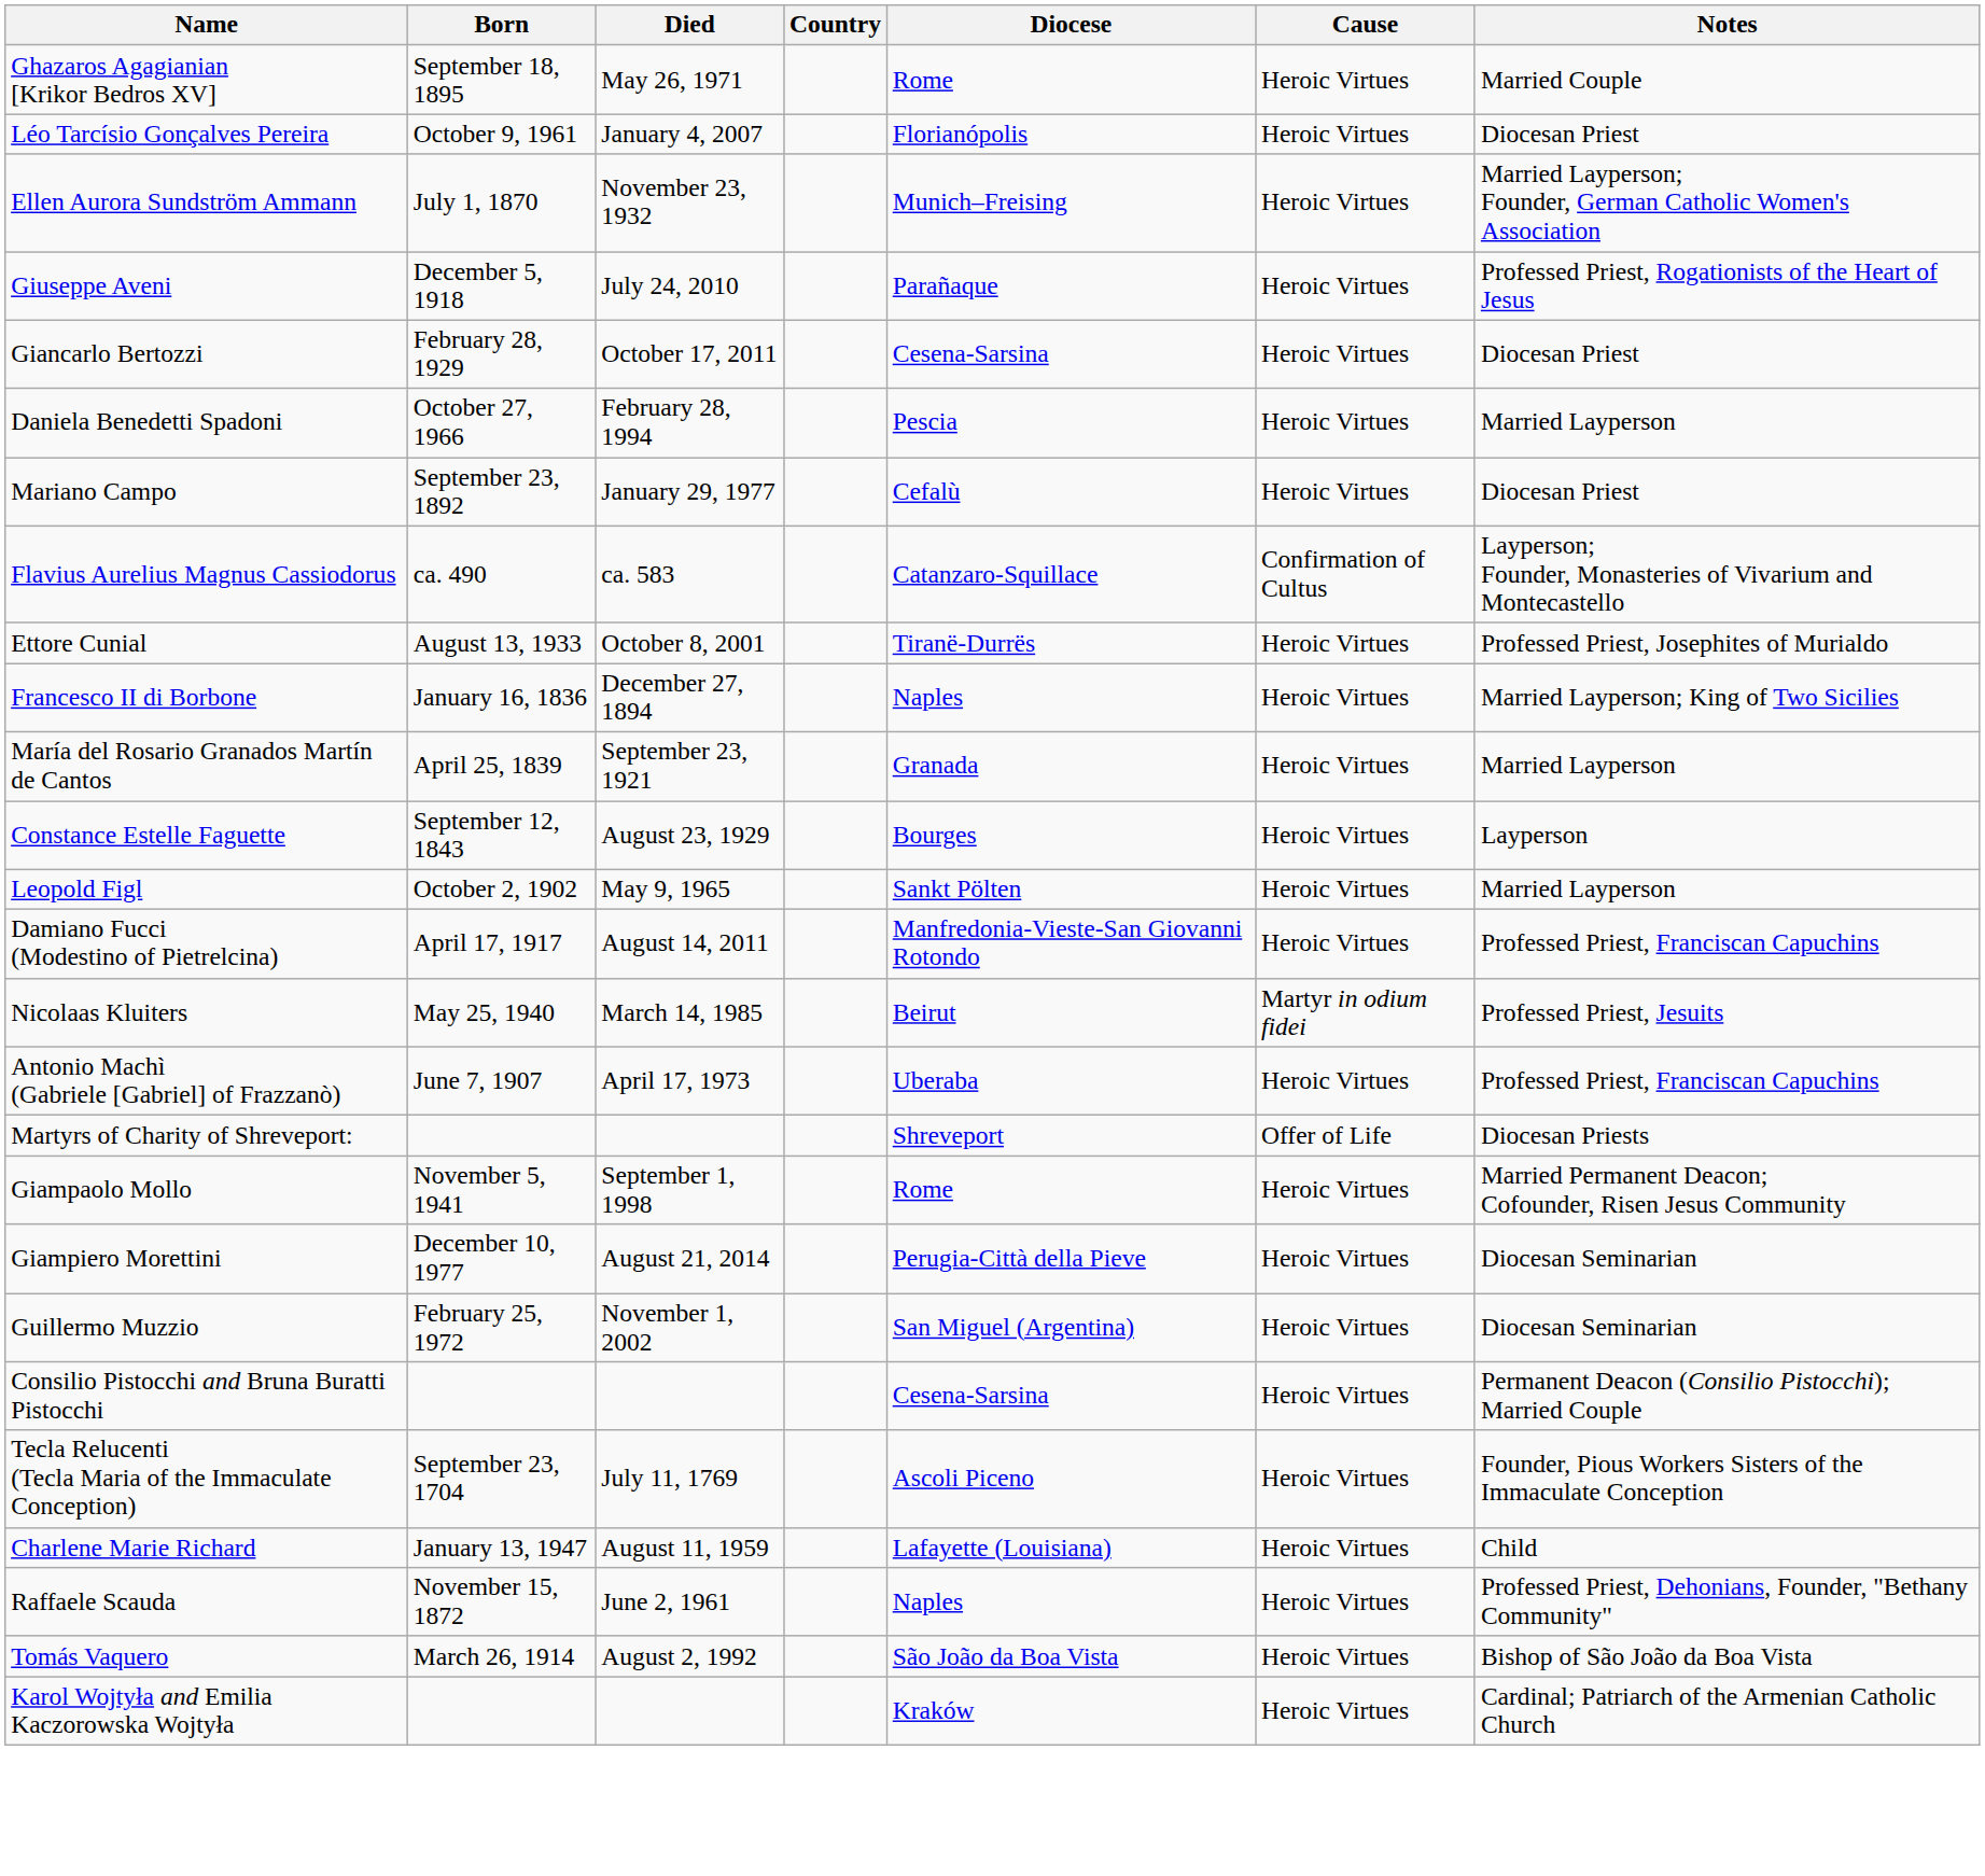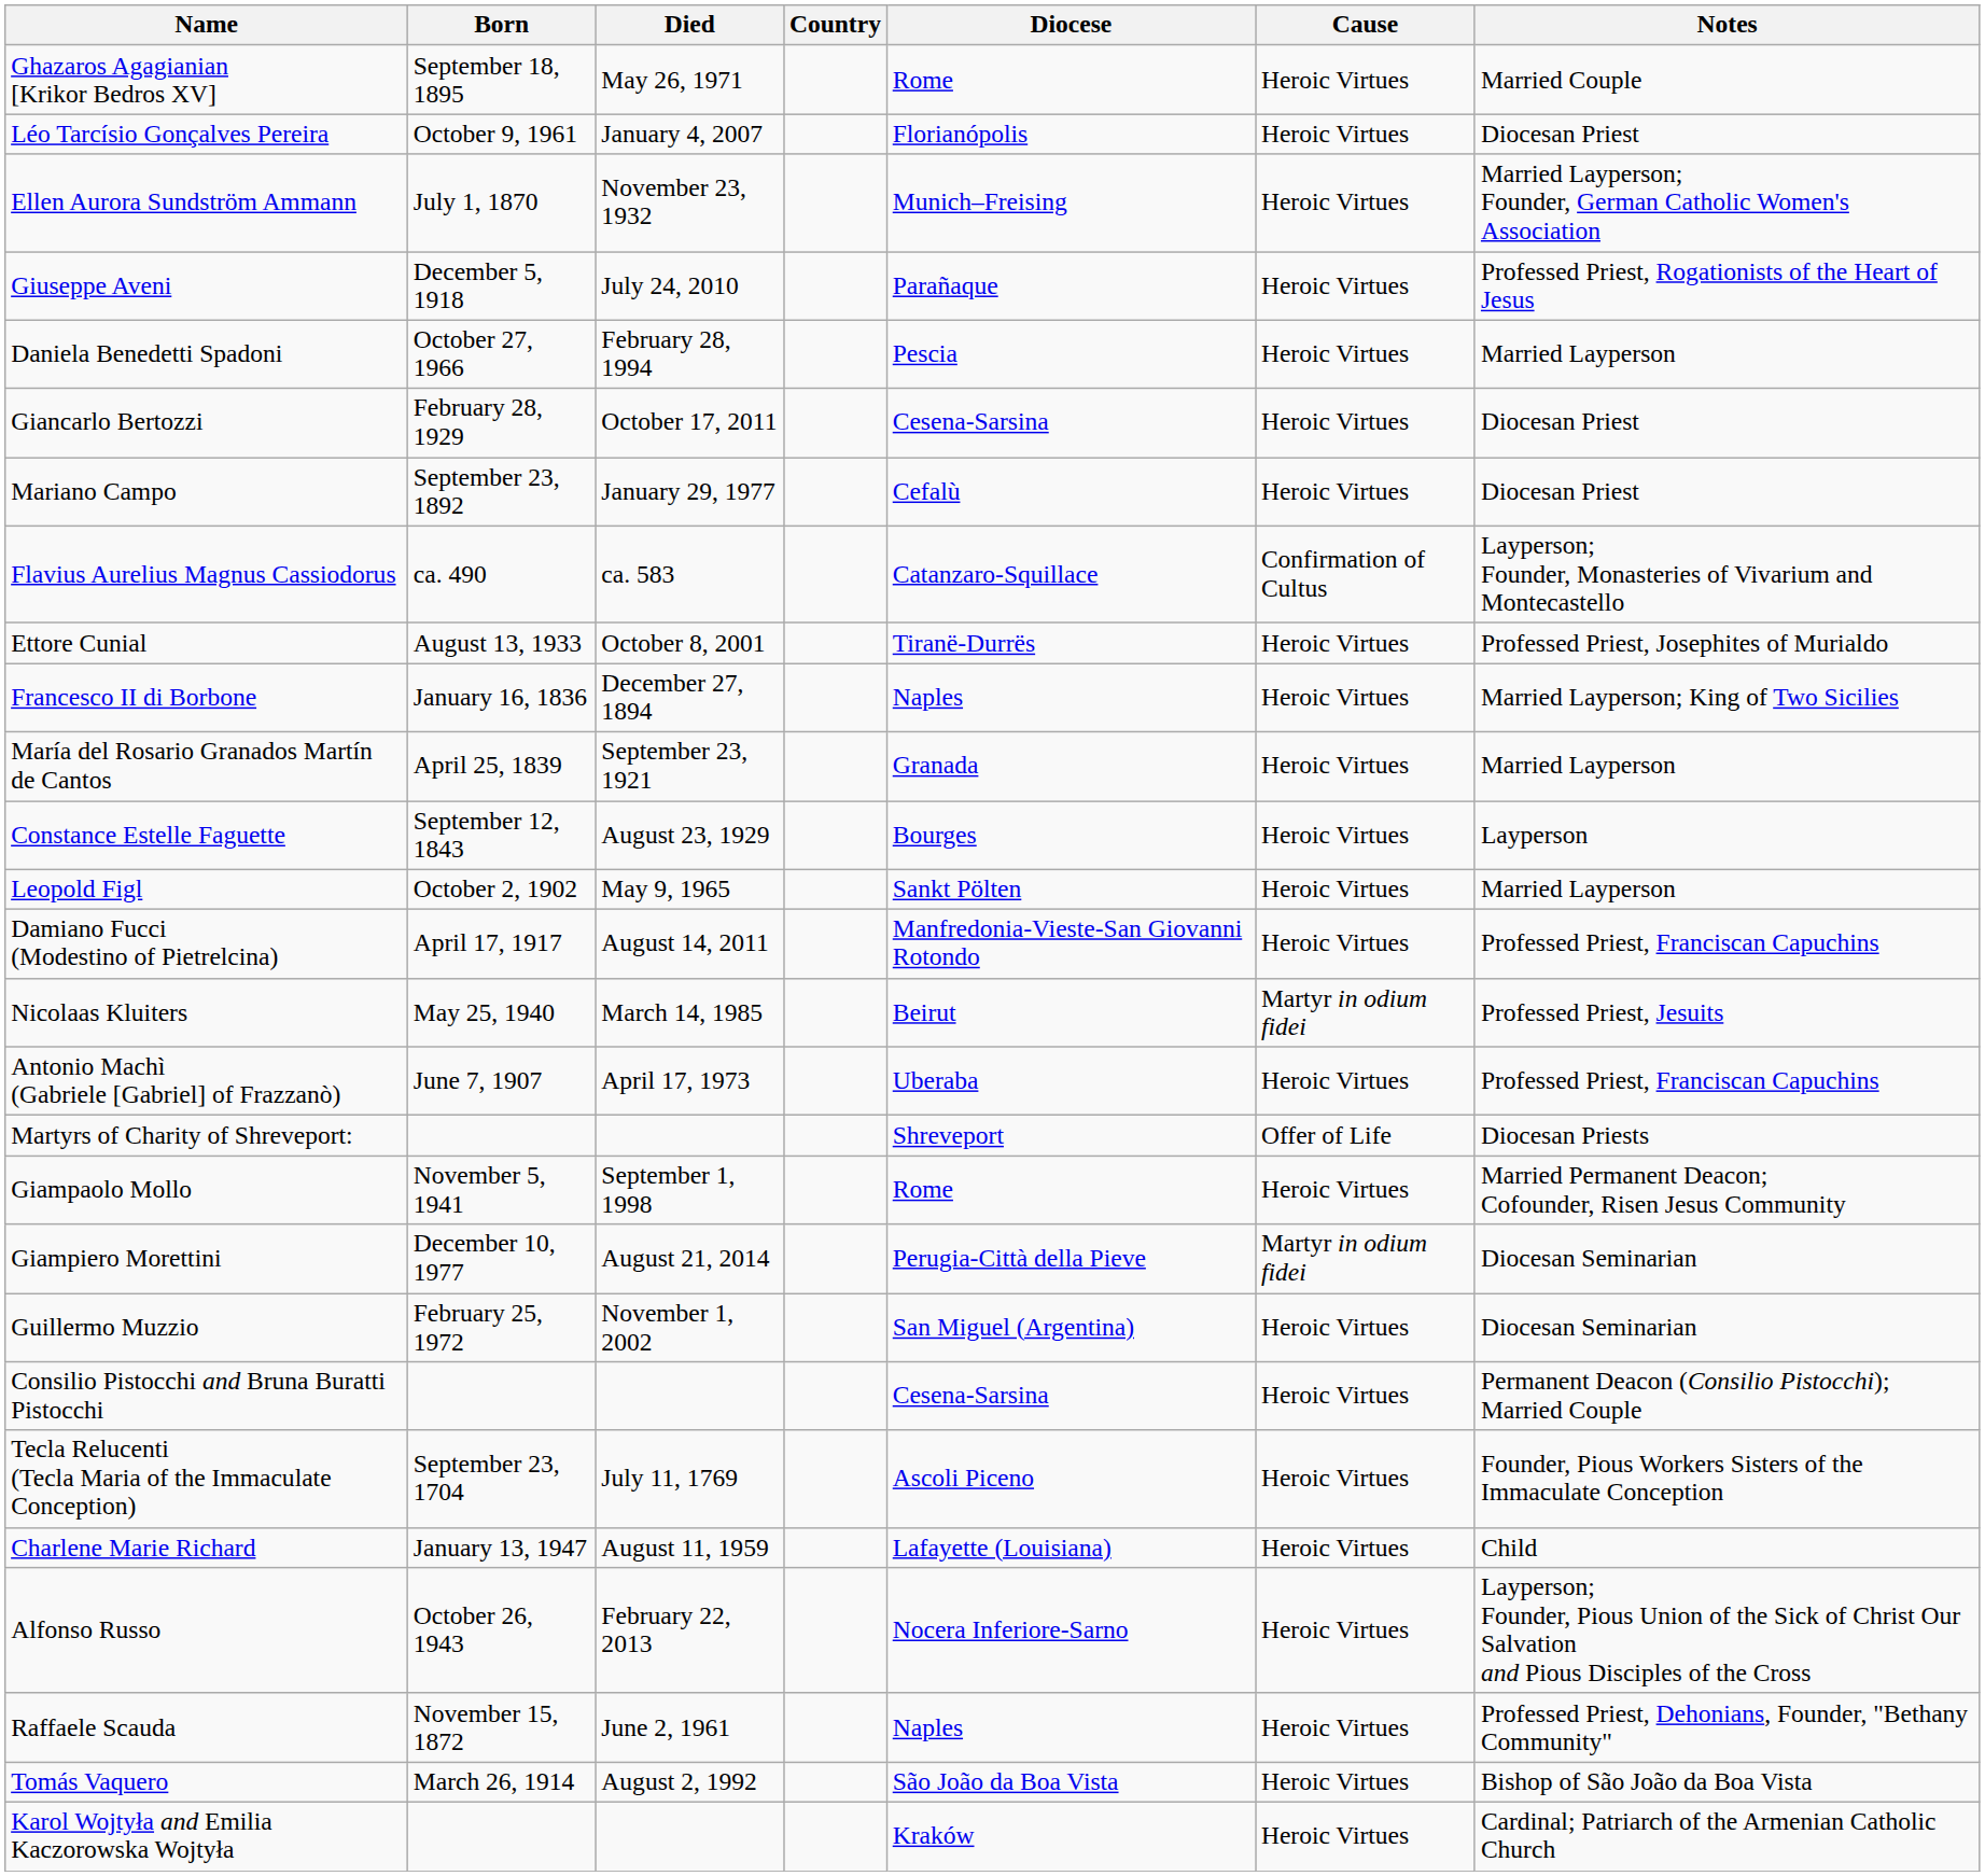rows swapped: Daniela Benedetti Spadoni <-> Giancarlo Bertozzi
Giampiero Morettini | Cause: Heroic Virtues -> Martyr in odium fidei
+ row: Alfonso Russo | October 26, 1943 | February 22, 2013 | Nocera Inferiore-Sarno | Heroic Virtues | Layperson; Founder, Pious Union of the Sick of Christ Our Salvation and Pious Disciples of the Cross
